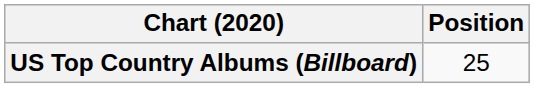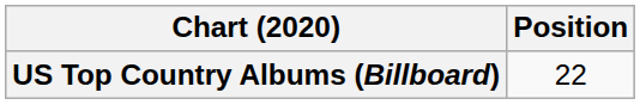US Top Country Albums (Billboard) | Position: 25 -> 22
